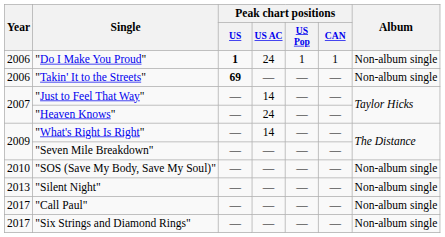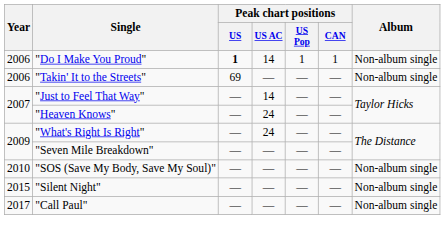"Do I Make You Proud" | Peak chart positions / US AC: 24 -> 14
"Takin' It to the Streets" | Peak chart positions / US: bold -> normal
"What's Right Is Right" | Peak chart positions / US AC: 14 -> 24
"Silent Night" | Year: 2013 -> 2015
- row: 2017 | "Six Strings and Diamond Rings" | — | — | — | — | Non-album single
